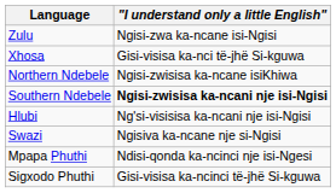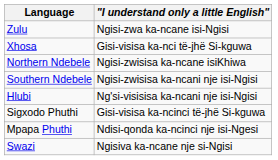Southern Ndebele | "I understand only a little English": bold -> normal
rows swapped: Swazi <-> Sigxodo Phuthi
